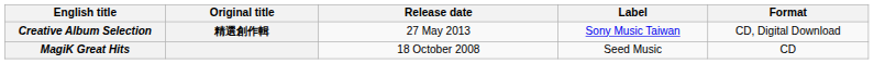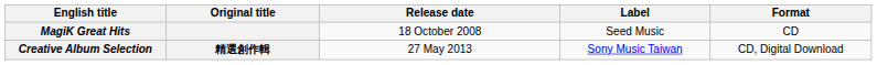rows swapped: MagiK Great Hits <-> Creative Album Selection
